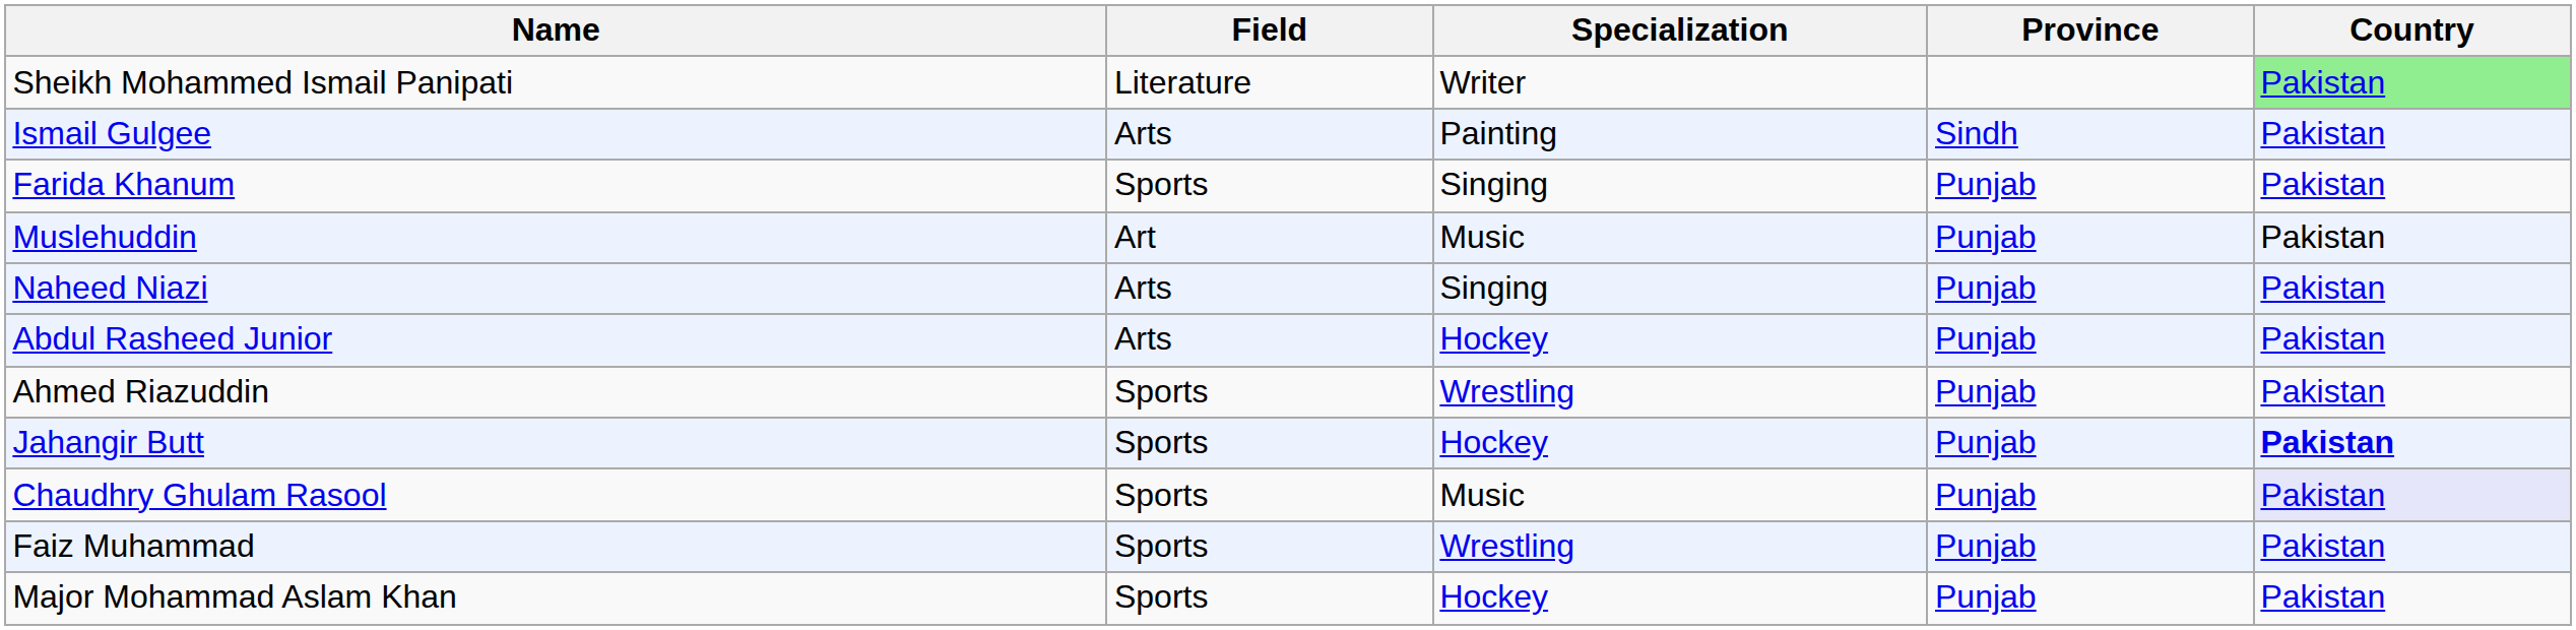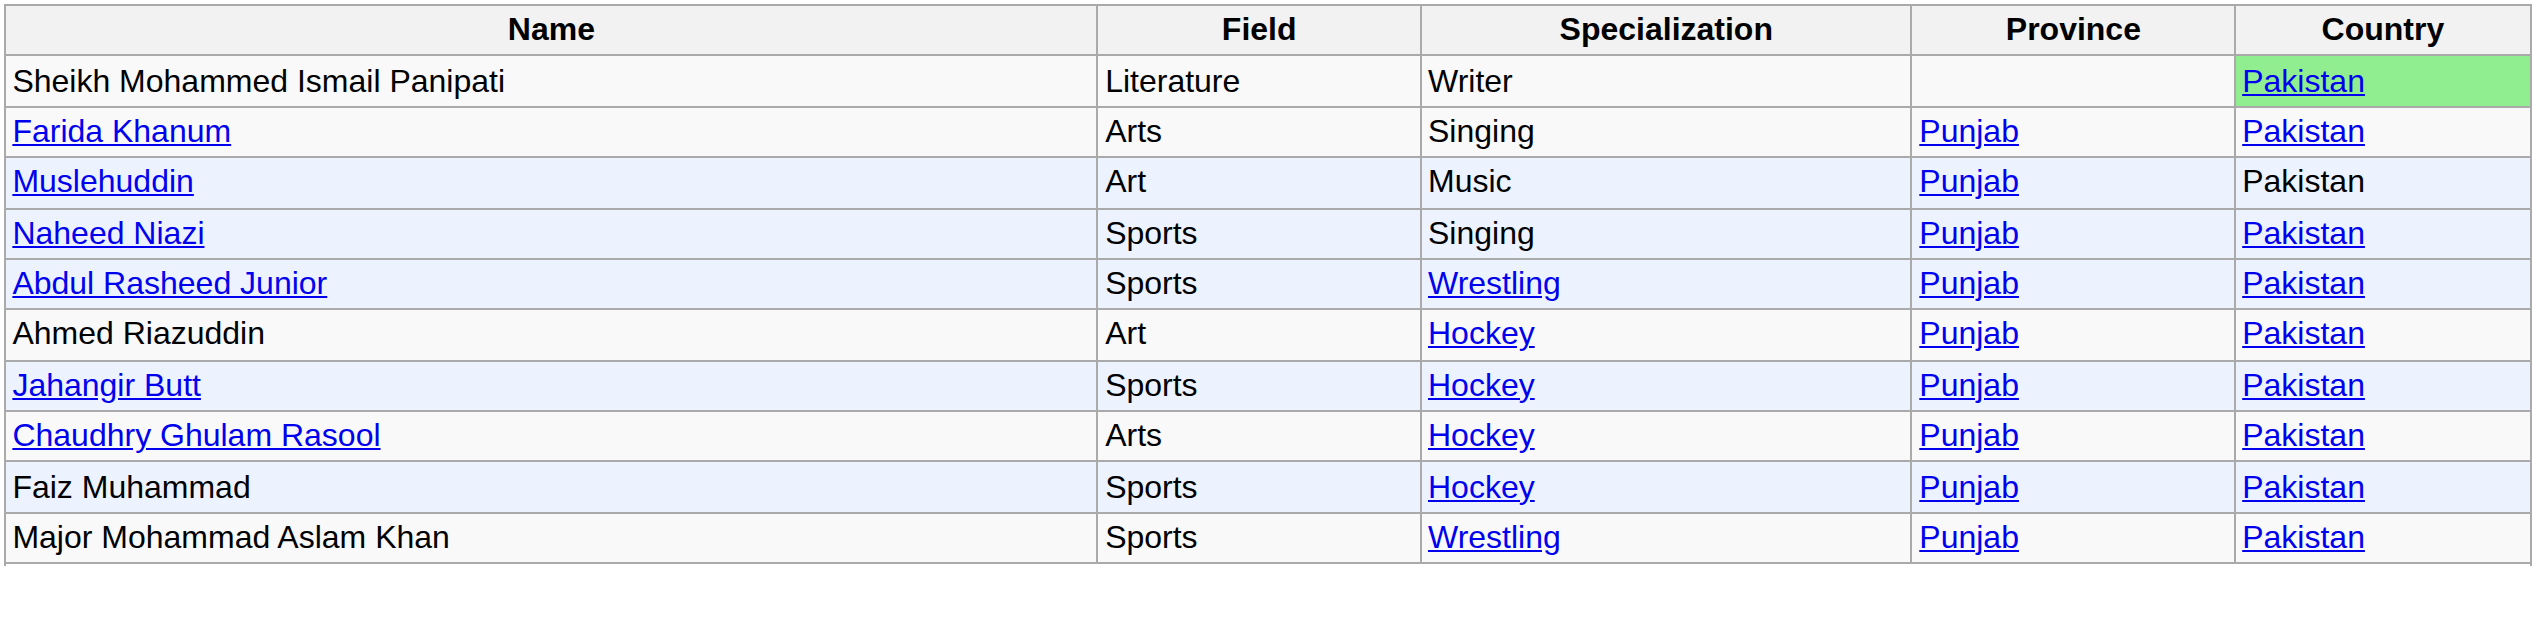- row: Ismail Gulgee | Arts | Painting | Sindh | Pakistan
Farida Khanum | Field: Sports -> Arts
Naheed Niazi | Field: Arts -> Sports
Abdul Rasheed Junior | Field: Arts -> Sports
Abdul Rasheed Junior | Specialization: Hockey -> Wrestling
Ahmed Riazuddin | Field: Sports -> Art
Ahmed Riazuddin | Specialization: Wrestling -> Hockey
Jahangir Butt | Country: bold -> normal
Chaudhry Ghulam Rasool | Field: Sports -> Arts
Chaudhry Ghulam Rasool | Specialization: Music -> Hockey
Chaudhry Ghulam Rasool | Country: lavender background -> no background
Faiz Muhammad | Specialization: Wrestling -> Hockey
Major Mohammad Aslam Khan | Specialization: Hockey -> Wrestling
